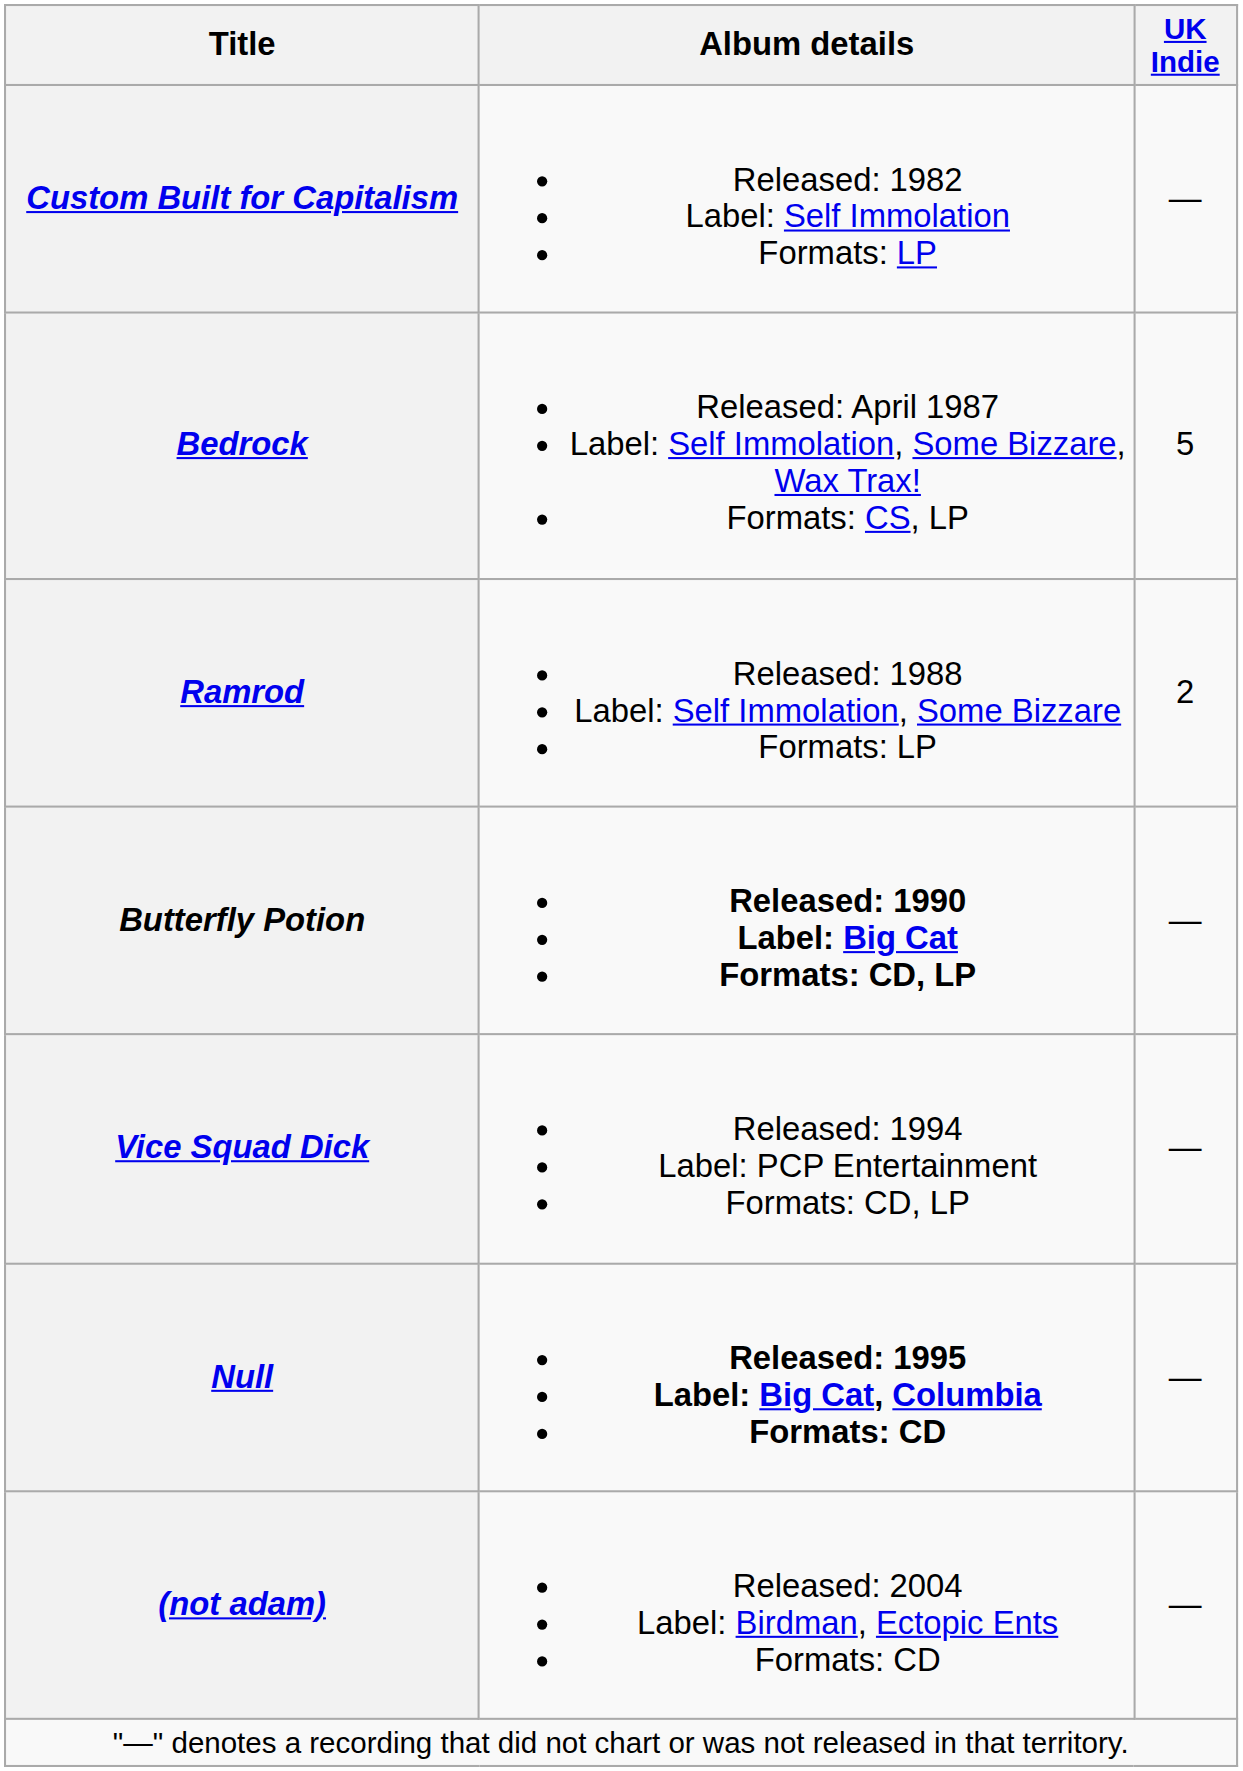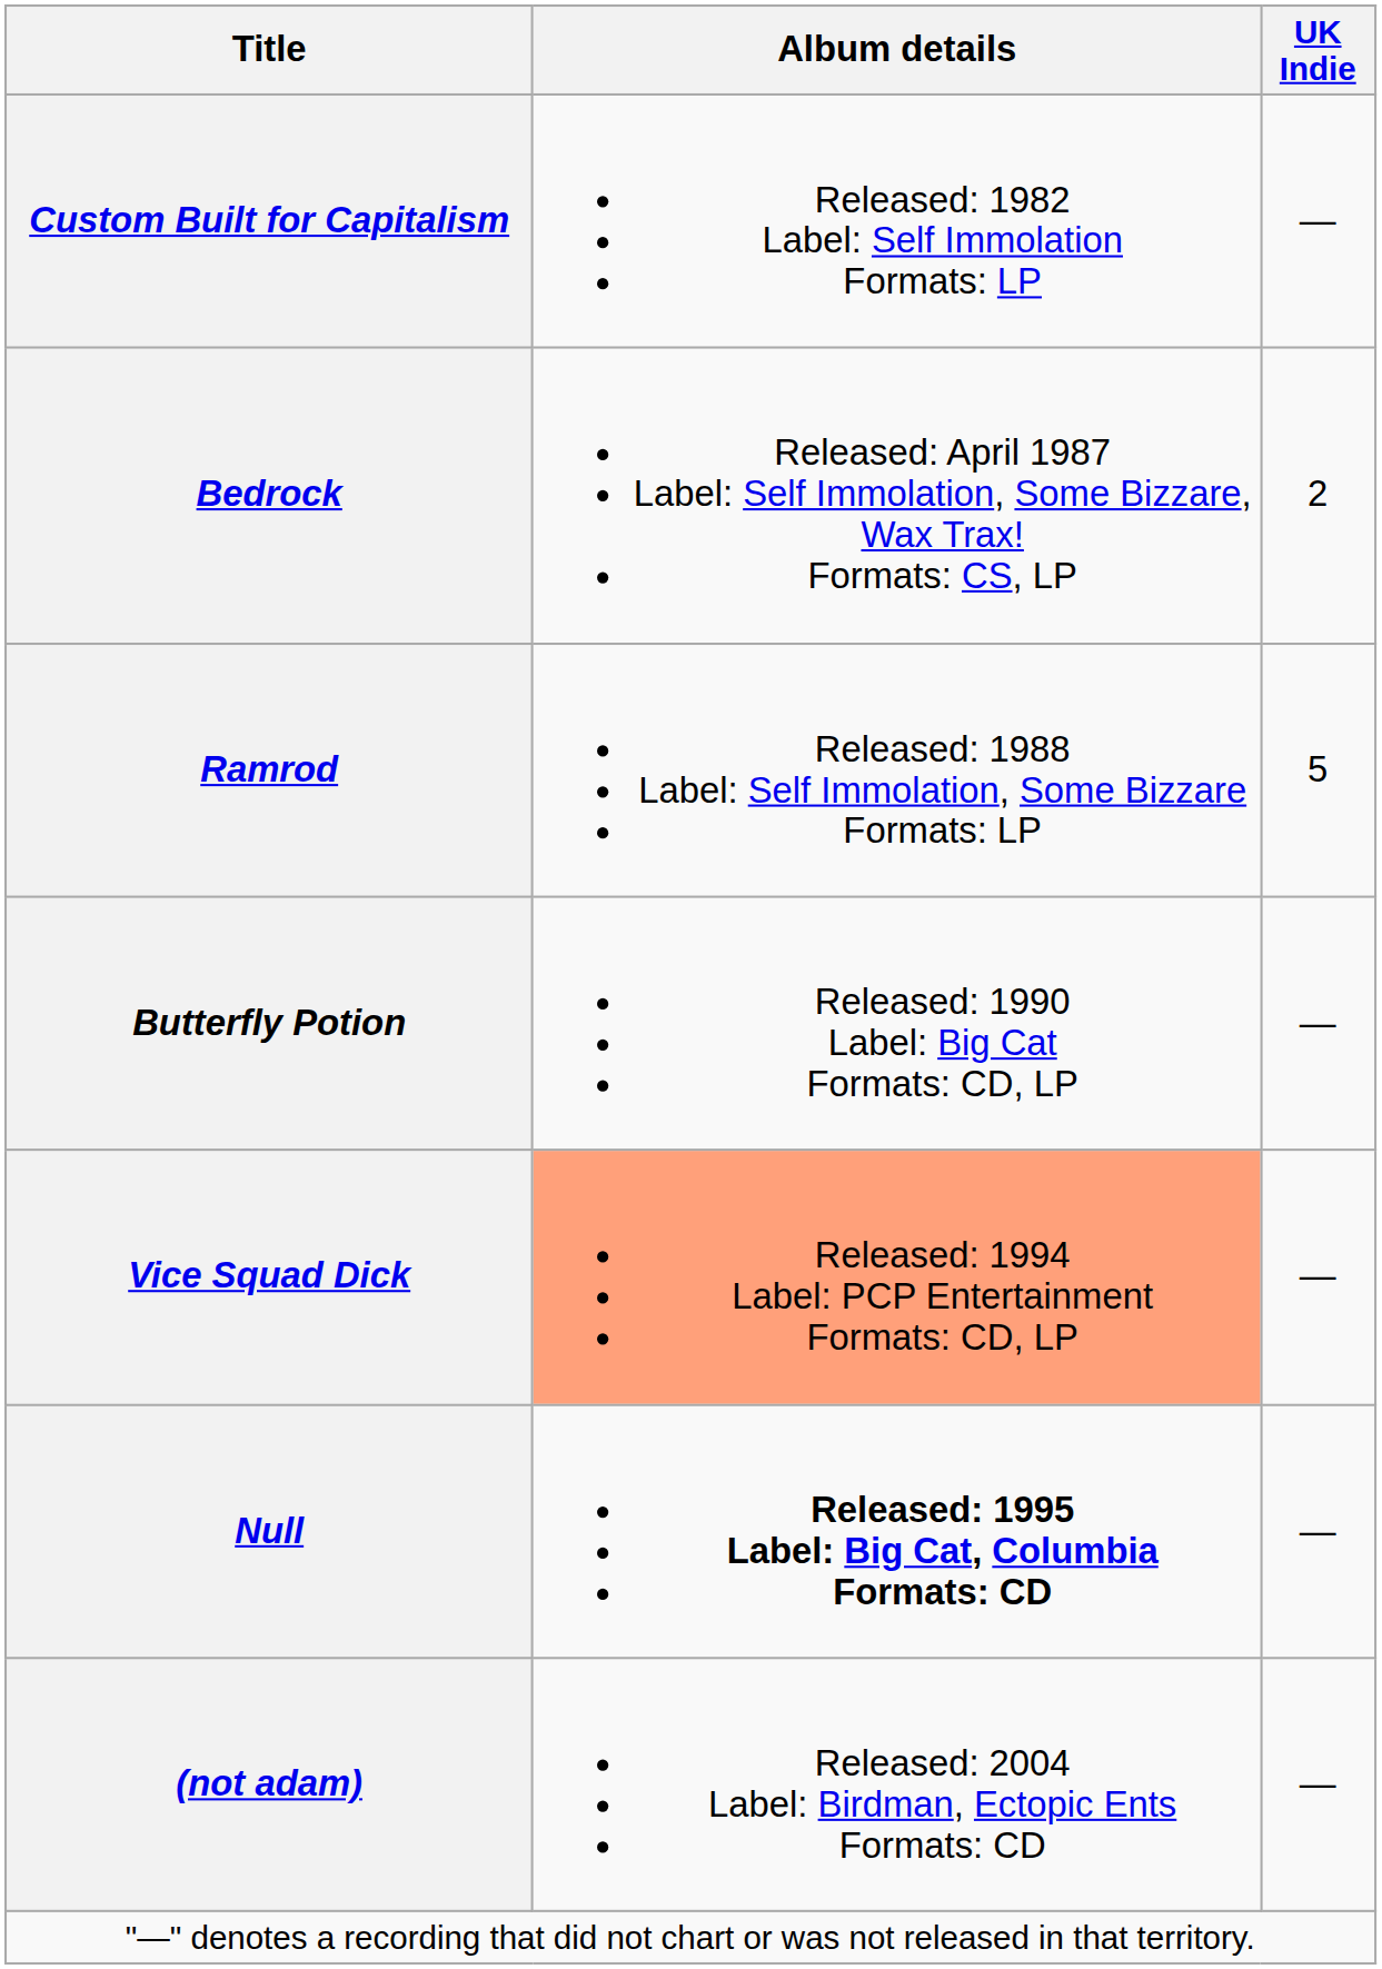Bedrock | UK Indie: 5 -> 2
Ramrod | UK Indie: 2 -> 5
Butterfly Potion | Album details: bold -> normal
Vice Squad Dick | Album details: no background -> lightsalmon background
